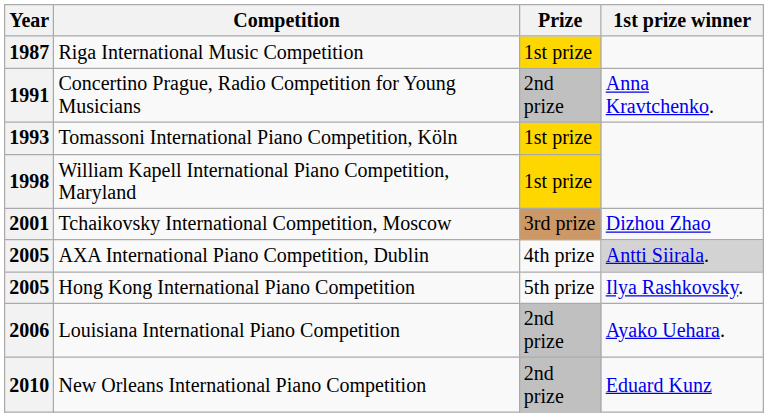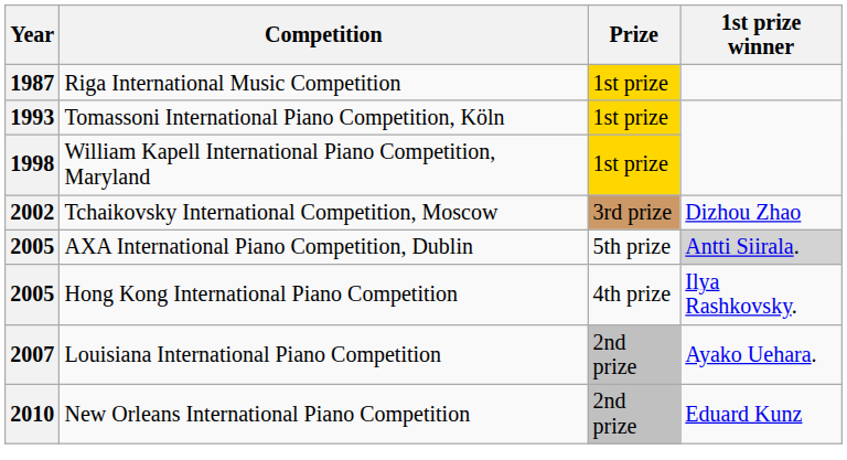- row: 1991 | Concertino Prague, Radio Competition for Young Musicians | 2nd prize | Anna Kravtchenko.
Tchaikovsky International Competition, Moscow | Year: 2001 -> 2002
AXA International Piano Competition, Dublin | Prize: 4th prize -> 5th prize
Hong Kong International Piano Competition | Prize: 5th prize -> 4th prize
Louisiana International Piano Competition | Year: 2006 -> 2007
